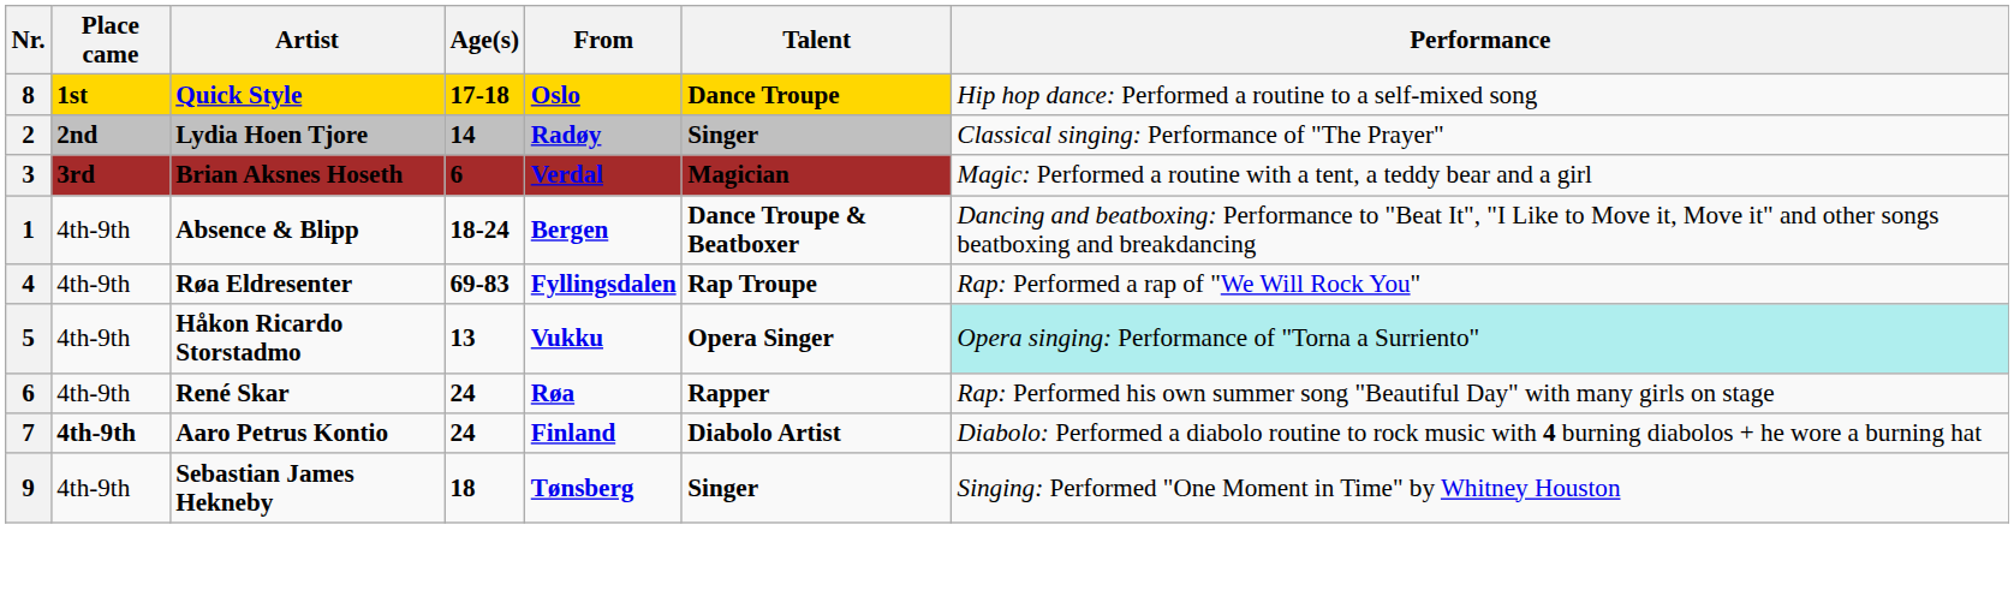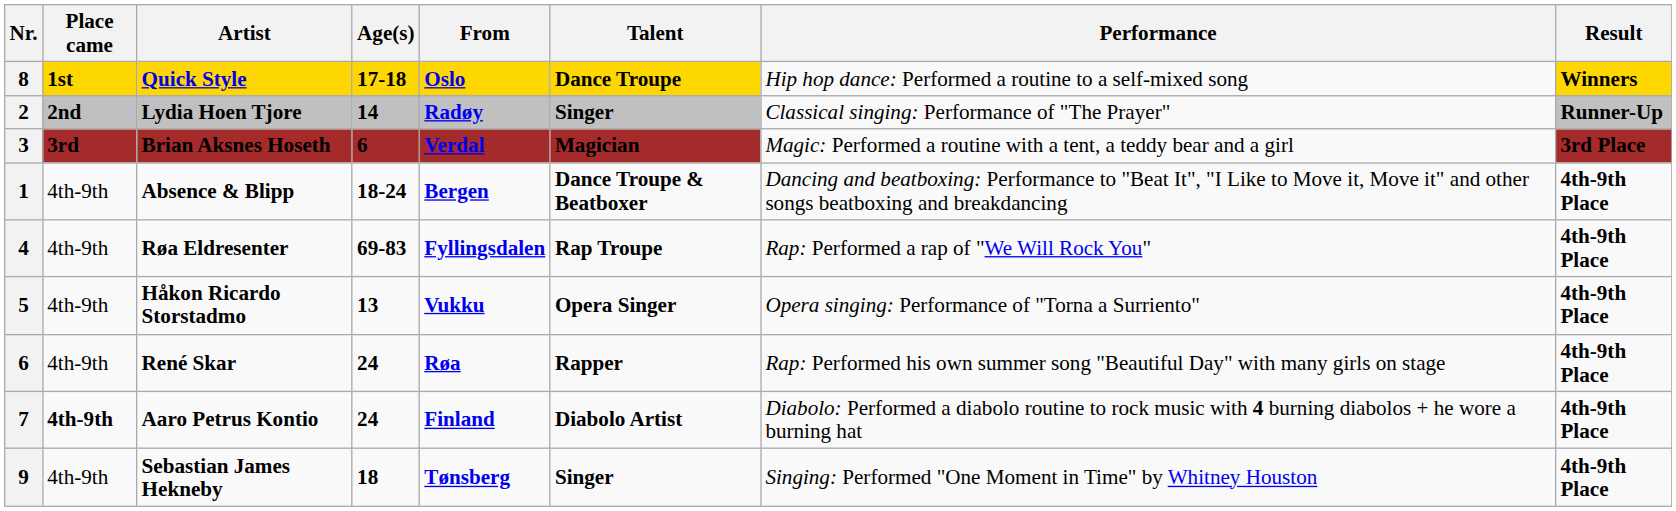+ column: Result | Winners | Runner-Up | 3rd Place | 4th-9th Place | 4th-9th Place | 4th-9th Place | 4th-9th Place | 4th-9th Place | 4th-9th Place
Håkon Ricardo Storstadmo | Performance: paleturquoise background -> no background
